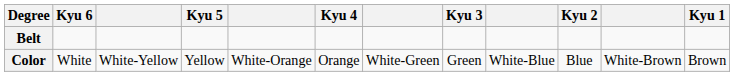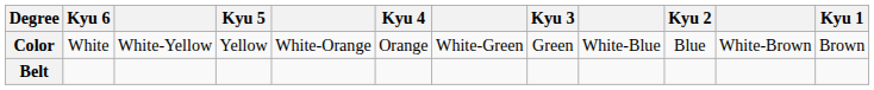rows swapped: Color <-> Belt
